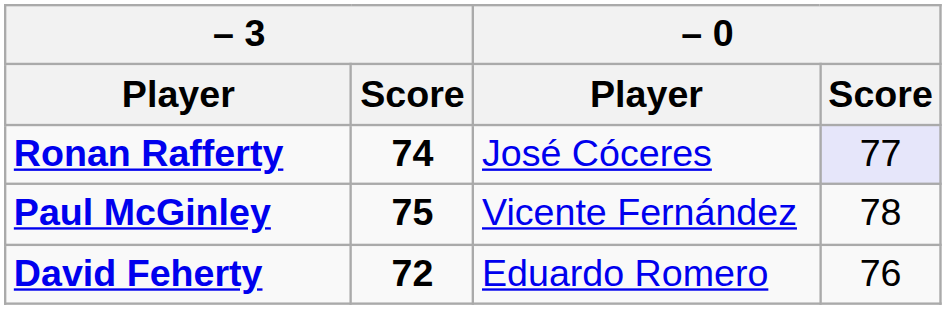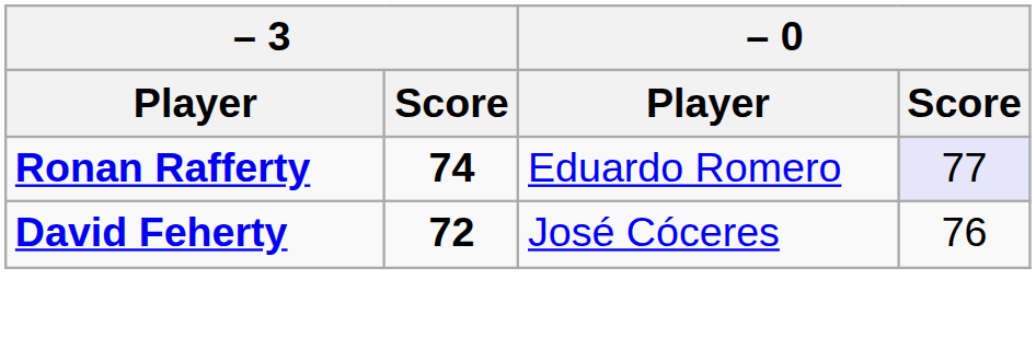Ronan Rafferty | – 0 / Player: José Cóceres -> Eduardo Romero
- row: Paul McGinley | 75 | Vicente Fernández | 78
David Feherty | – 0 / Player: Eduardo Romero -> José Cóceres
